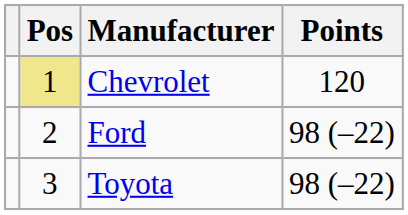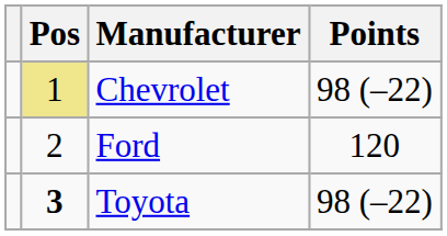Chevrolet | Points: 120 -> 98 (–22)
Ford | Points: 98 (–22) -> 120
Toyota | Pos: normal -> bold
